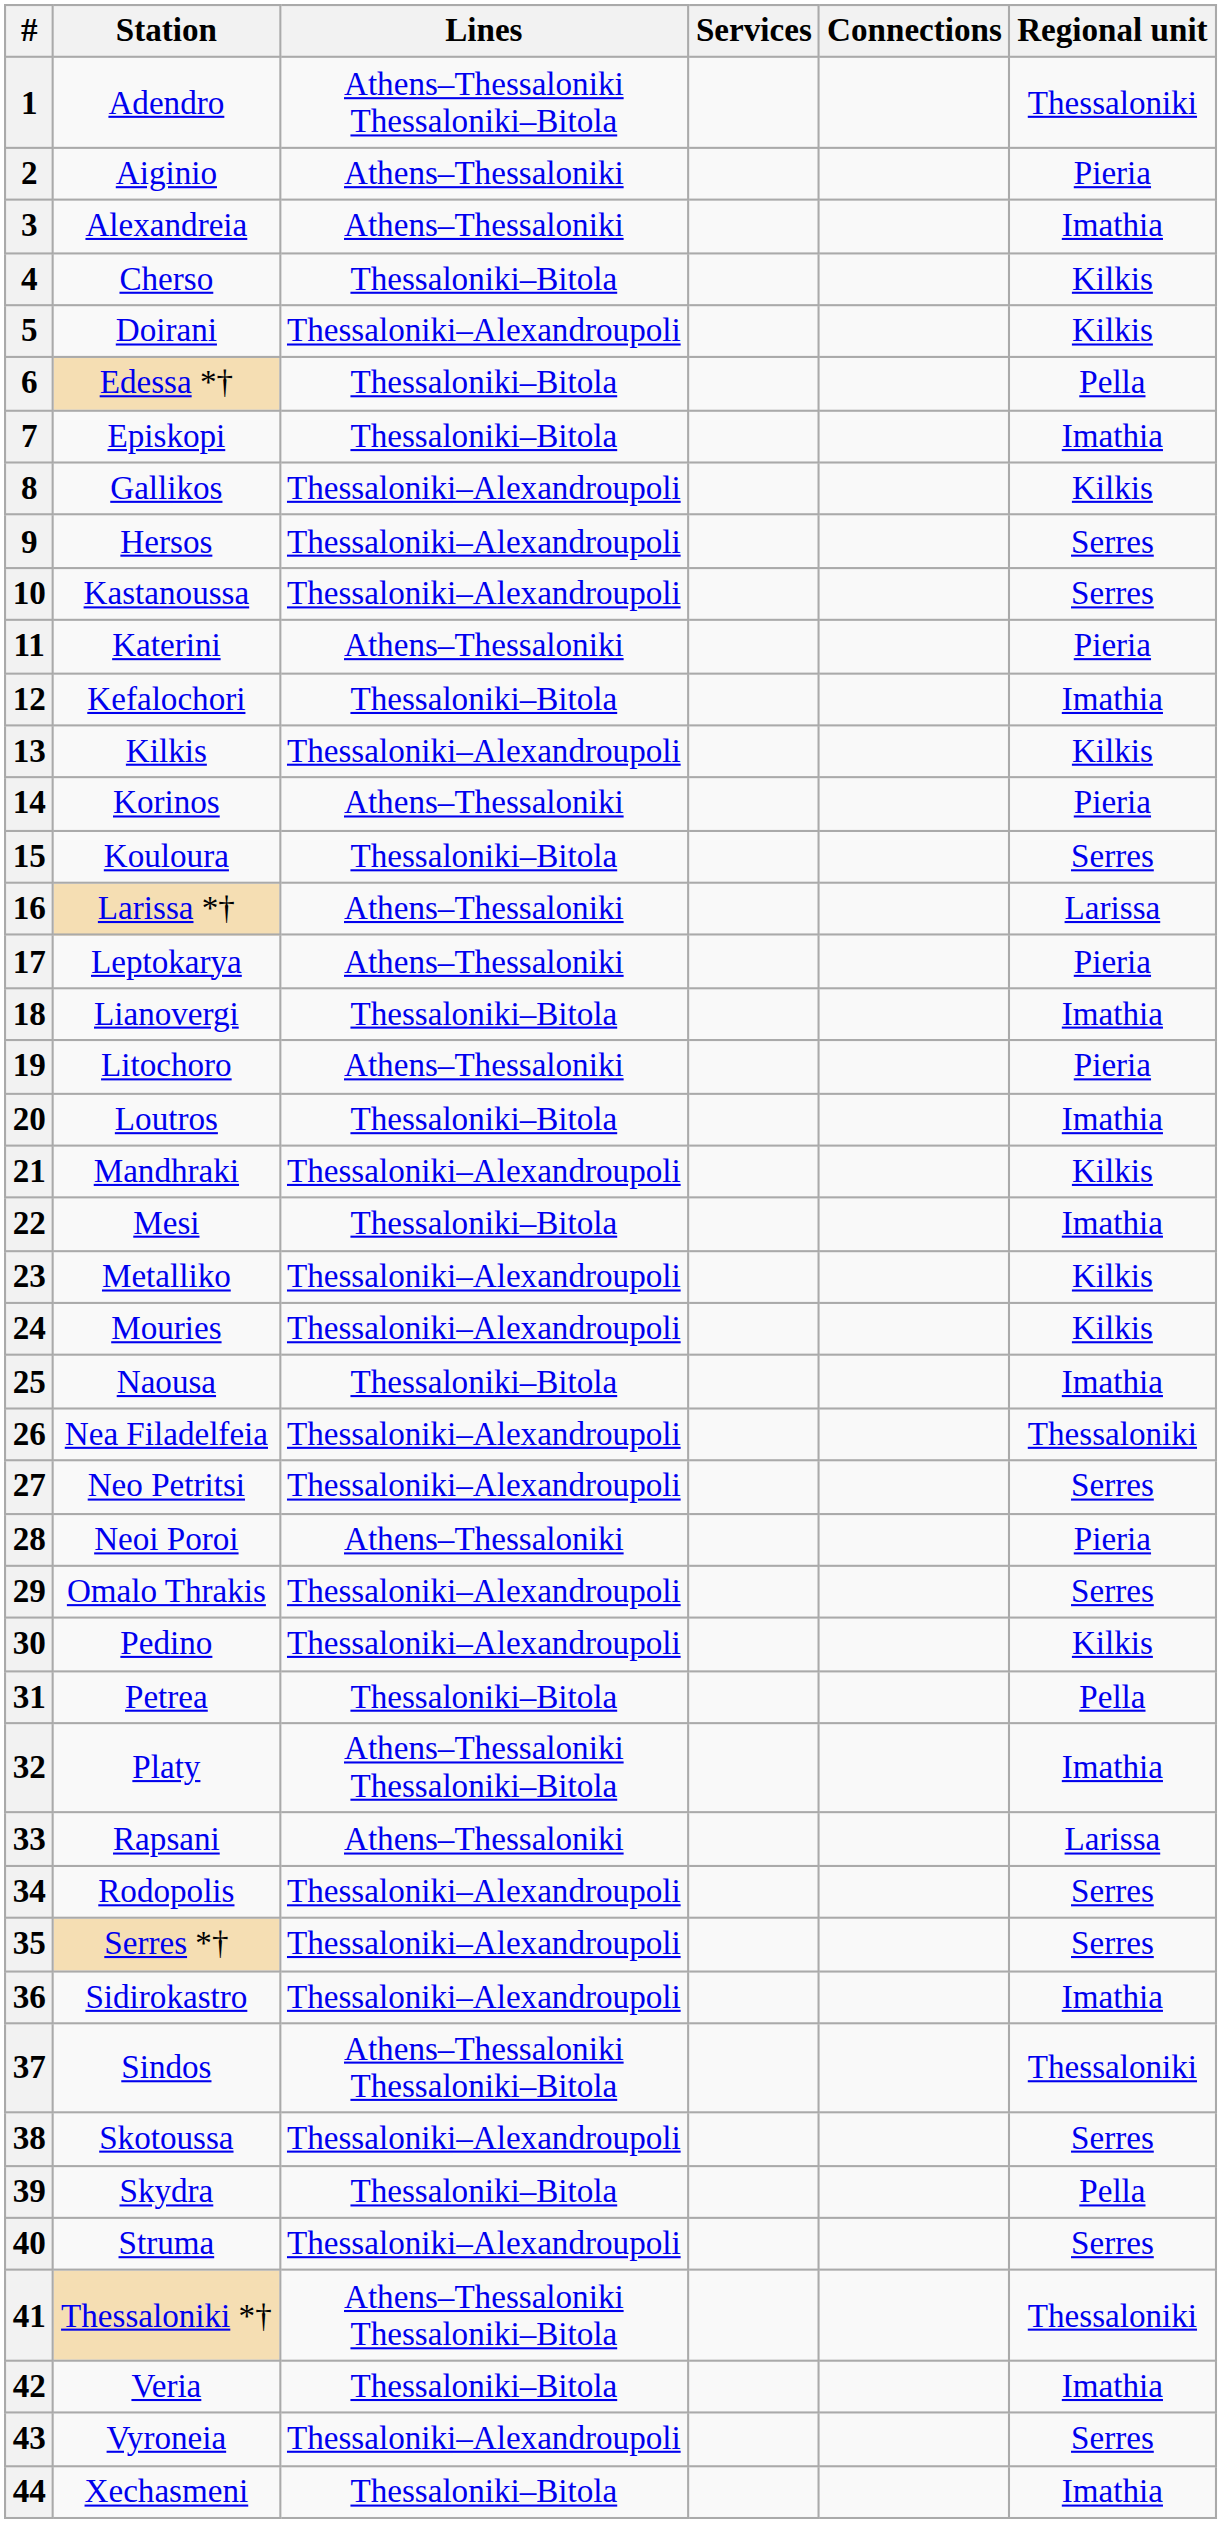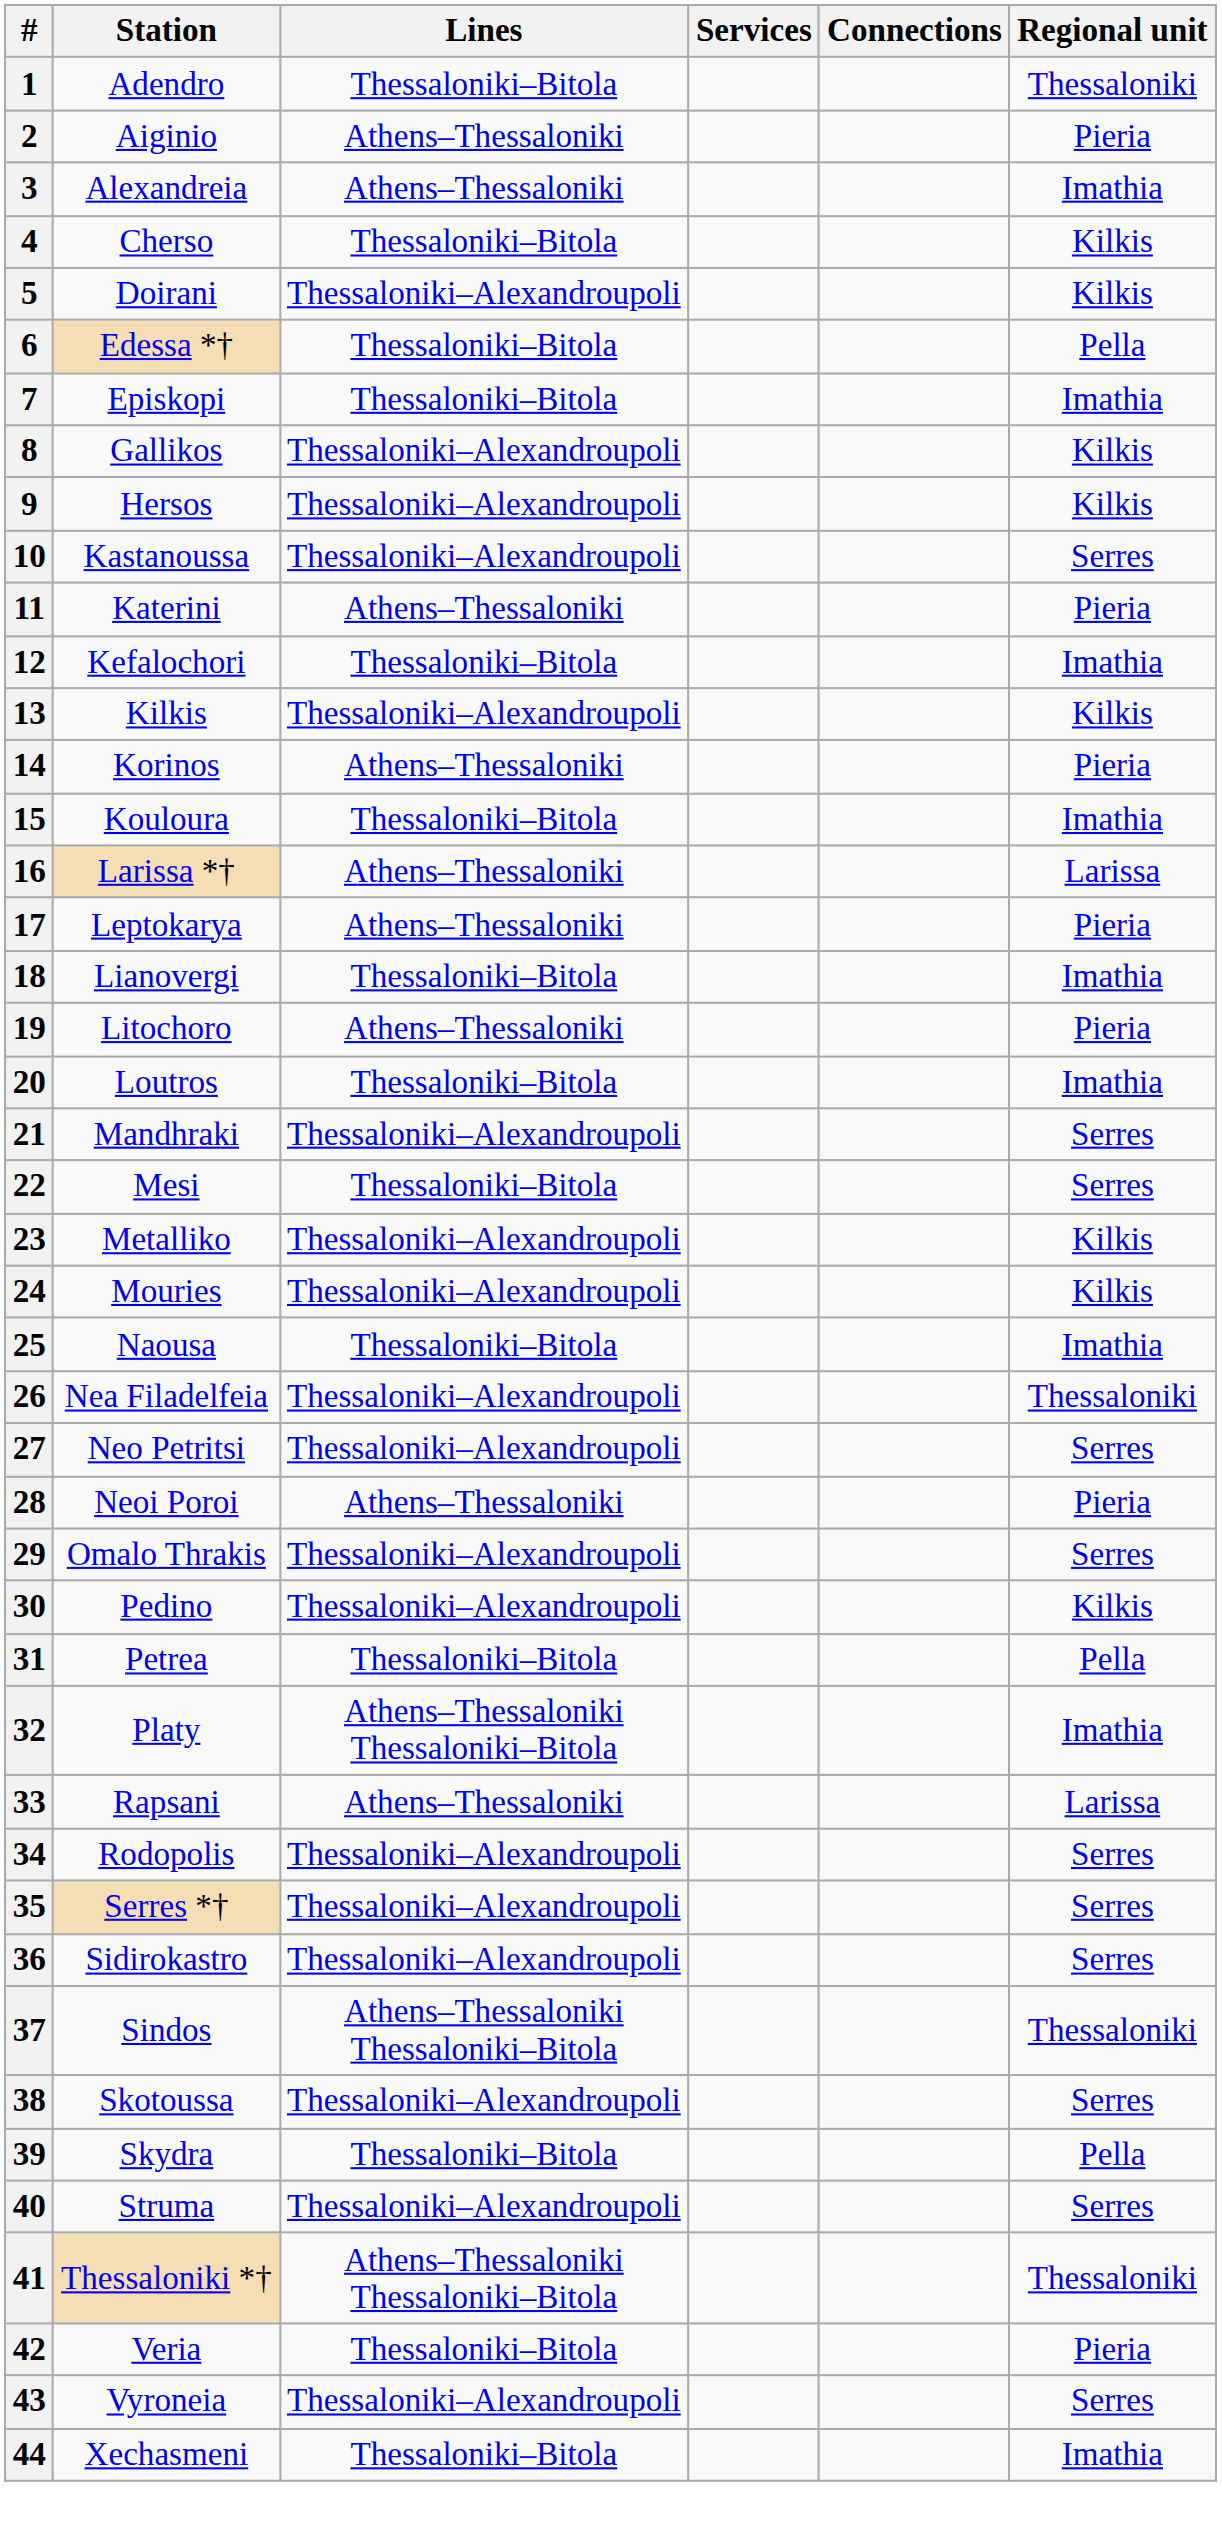1 | Lines: Athens–Thessaloniki Thessaloniki–Bitola -> Thessaloniki–Bitola
9 | Regional unit: Serres -> Kilkis
15 | Regional unit: Serres -> Imathia
21 | Regional unit: Kilkis -> Serres
22 | Regional unit: Imathia -> Serres
36 | Regional unit: Imathia -> Serres
42 | Regional unit: Imathia -> Pieria
